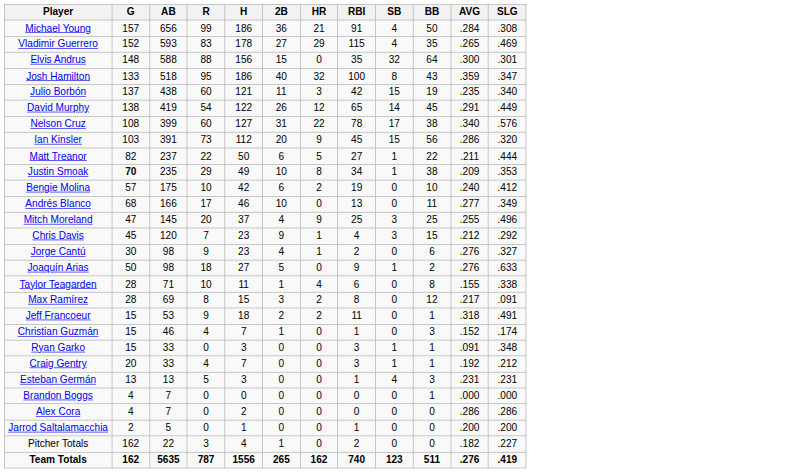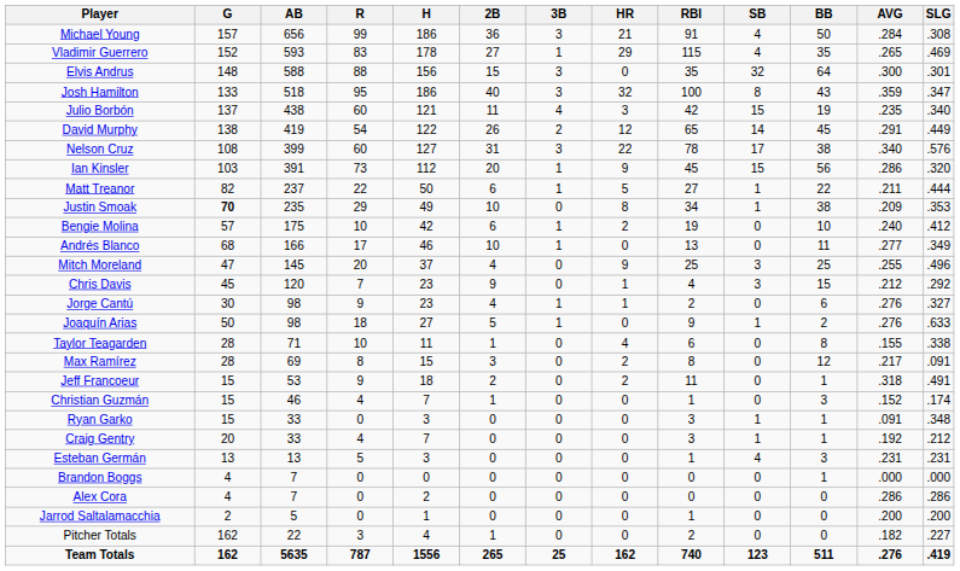+ column: 3B | 3 | 1 | 3 | 3 | 4 | 2 | 3 | 1 | 1 | 0 | 1 | 1 | 0 | 0 | 1 | 1 | 0 | 0 | 0 | 0 | 0 | 0 | 0 | 0 | 0 | 0 | 0 | 25
